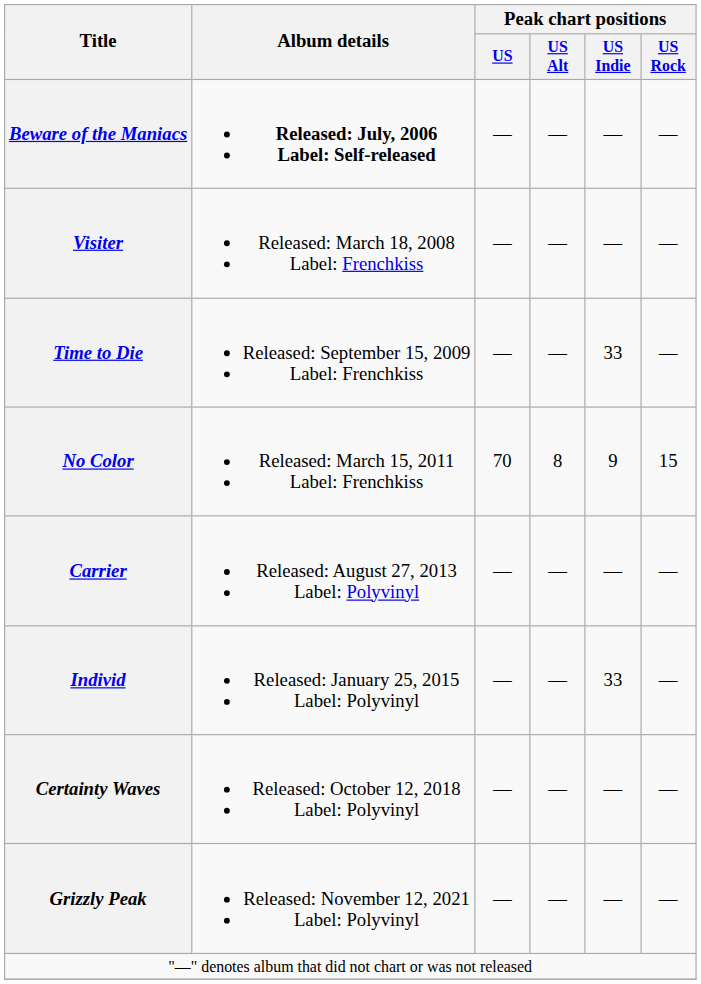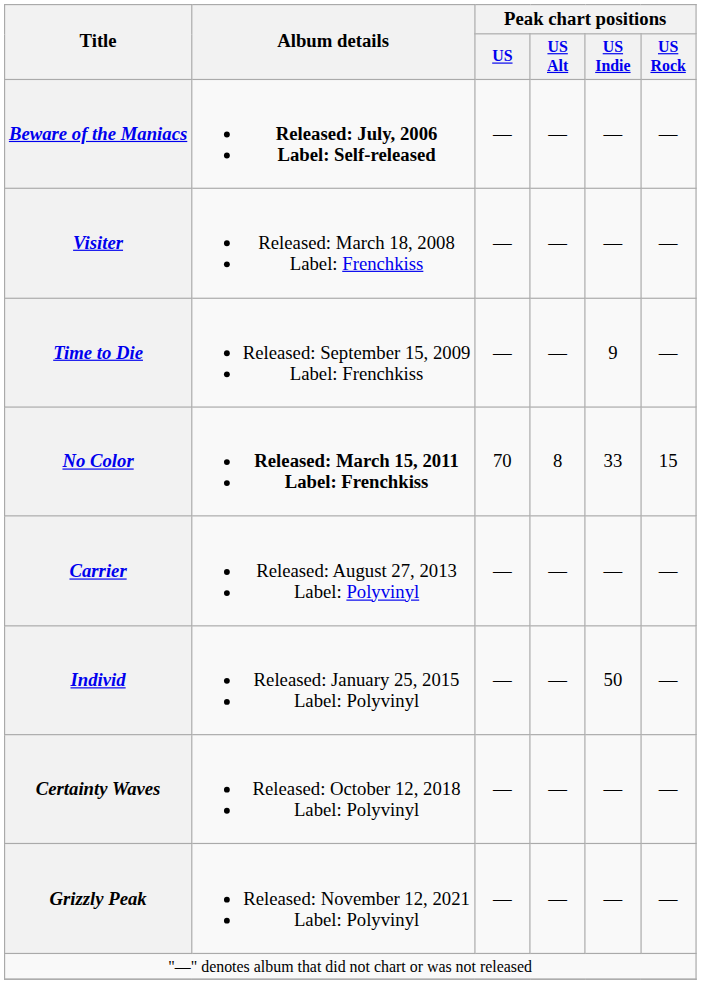Time to Die | Peak chart positions / US Indie: 33 -> 9
No Color | Album details: normal -> bold
No Color | Peak chart positions / US Indie: 9 -> 33
Individ | Peak chart positions / US Indie: 33 -> 50
